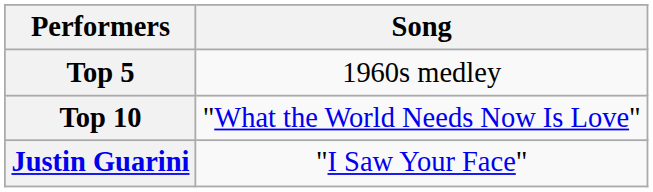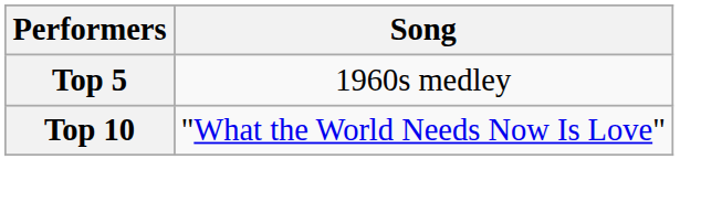- row: Justin Guarini | "I Saw Your Face"
